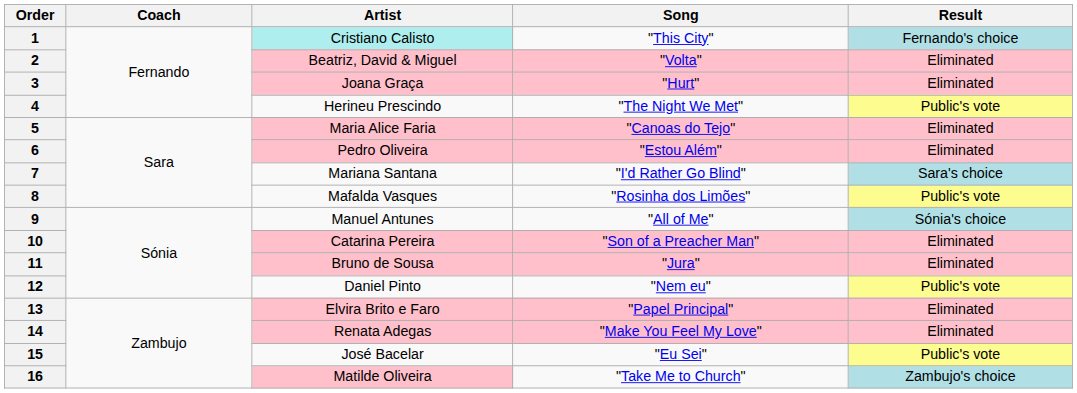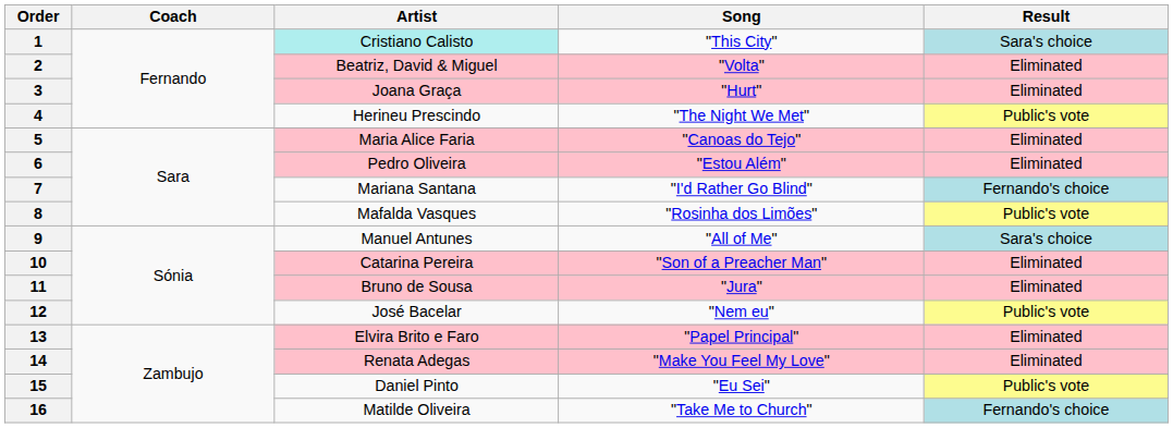1 | Result: Fernando's choice -> Sara's choice
7 | Result: Sara's choice -> Fernando's choice
9 | Result: Sónia's choice -> Sara's choice
12 | Artist: Daniel Pinto -> José Bacelar
15 | Artist: José Bacelar -> Daniel Pinto
16 | Artist: pink background -> no background
16 | Result: Zambujo's choice -> Fernando's choice
